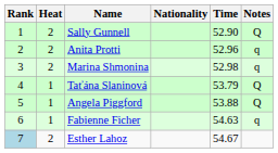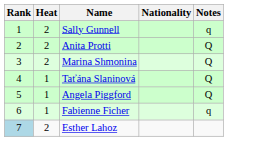- column: Time | 52.90 | 52.96 | 52.98 | 53.79 | 53.88 | 54.63 | 54.67
Sally Gunnell | Notes: Q -> q
Anita Protti | Notes: q -> Q
Marina Shmonina | Notes: q -> Q
